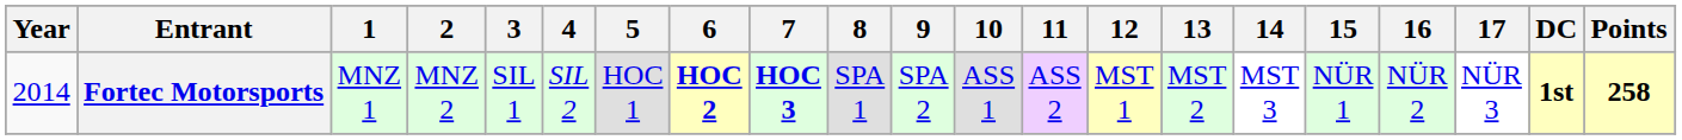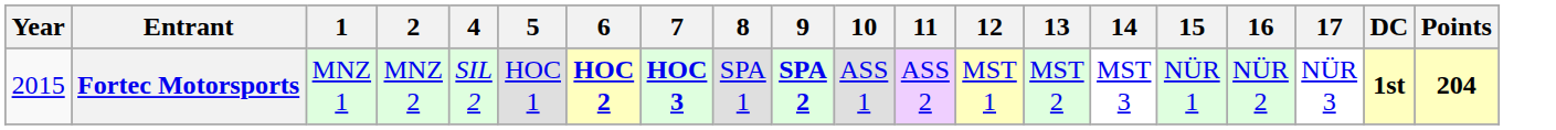- column: 3 | SIL 1
Fortec Motorsports | Year: 2014 -> 2015
Fortec Motorsports | 9: normal -> bold
Fortec Motorsports | Points: 258 -> 204
